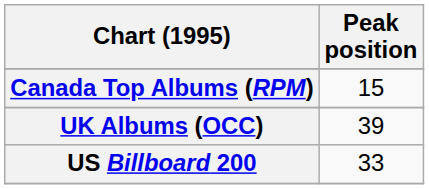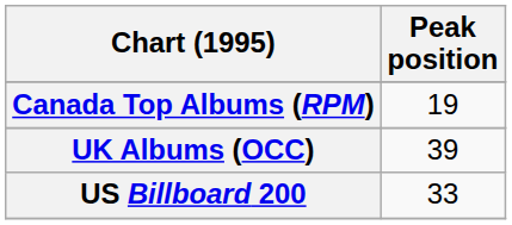Canada Top Albums (RPM) | Peak position: 15 -> 19
